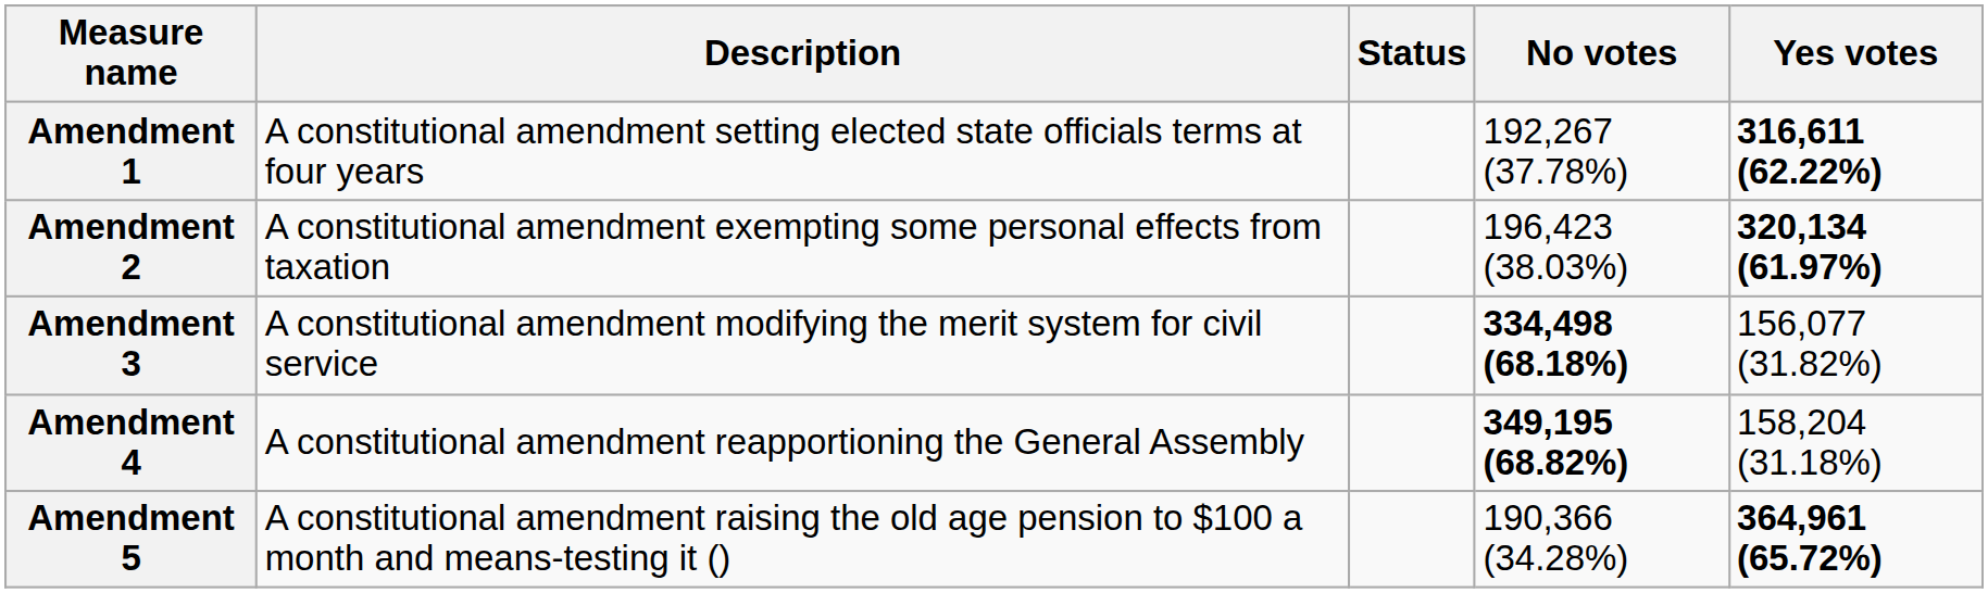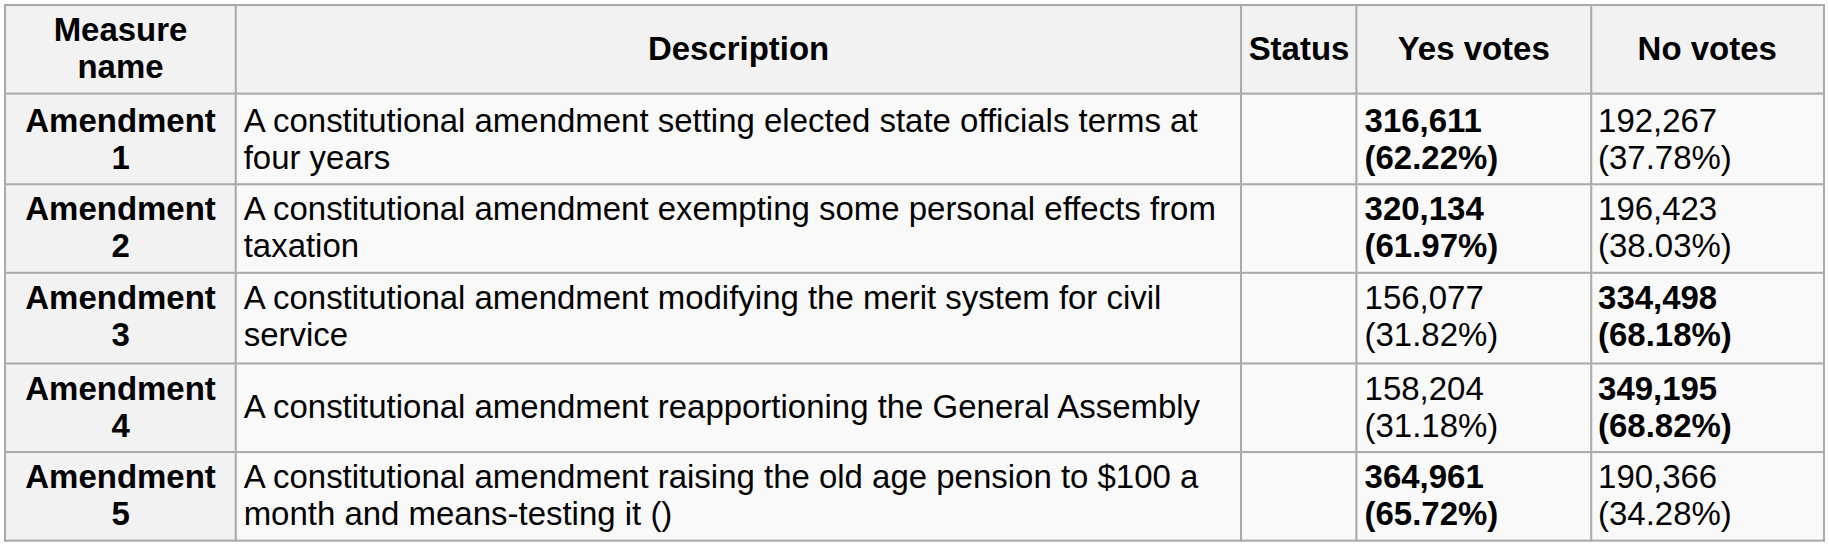columns swapped: Yes votes <-> No votes
